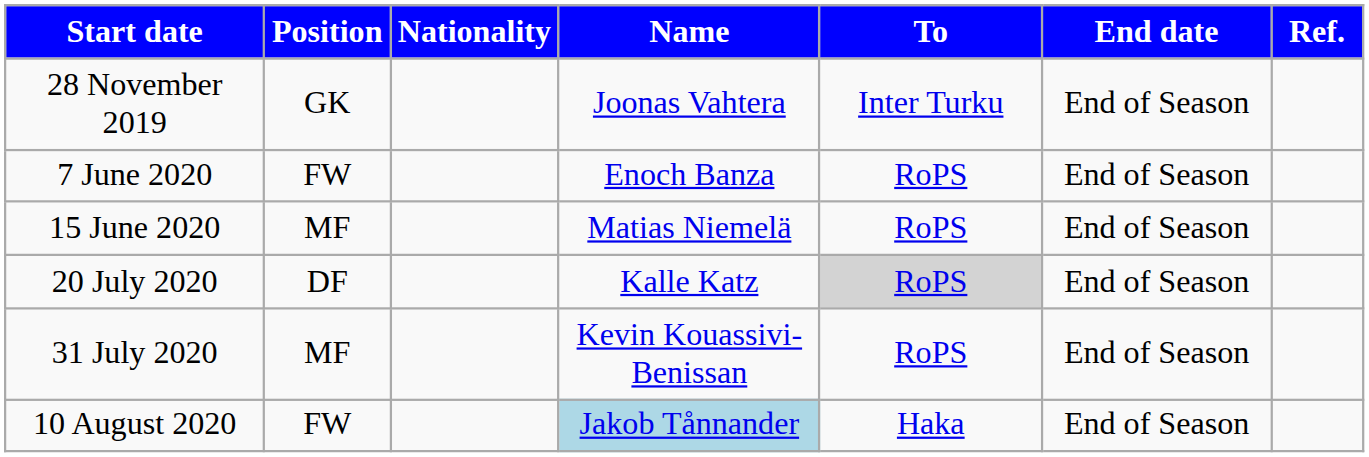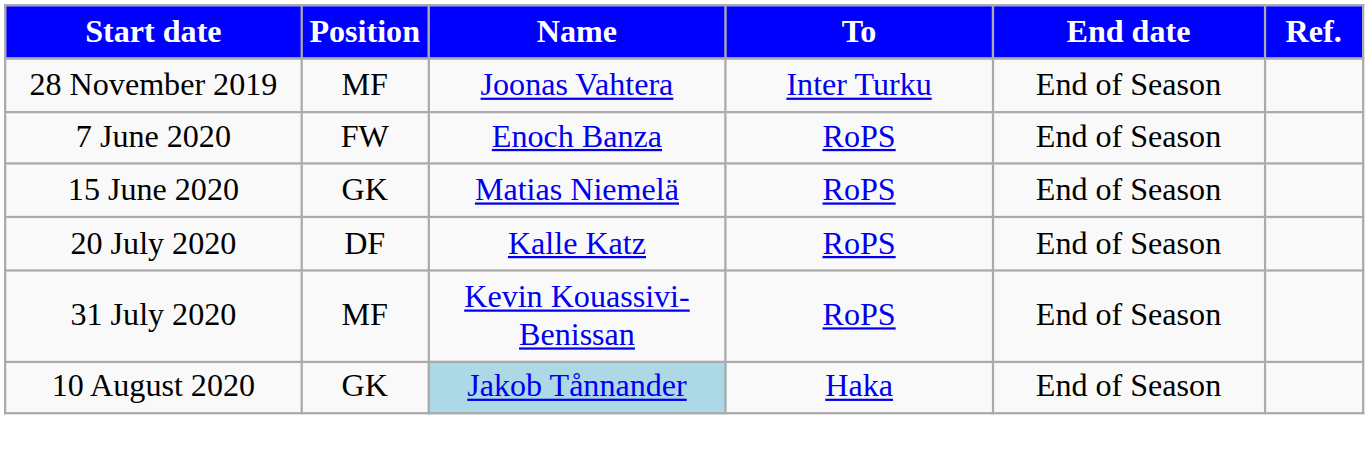- column: Nationality
28 November 2019 | Position: GK -> MF
15 June 2020 | Position: MF -> GK
20 July 2020 | To: lightgrey background -> no background
10 August 2020 | Position: FW -> GK
